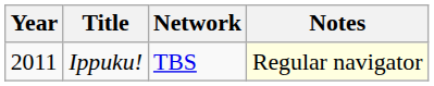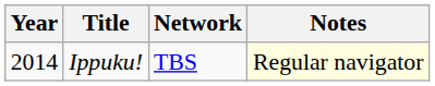Ippuku! | Year: 2011 -> 2014
